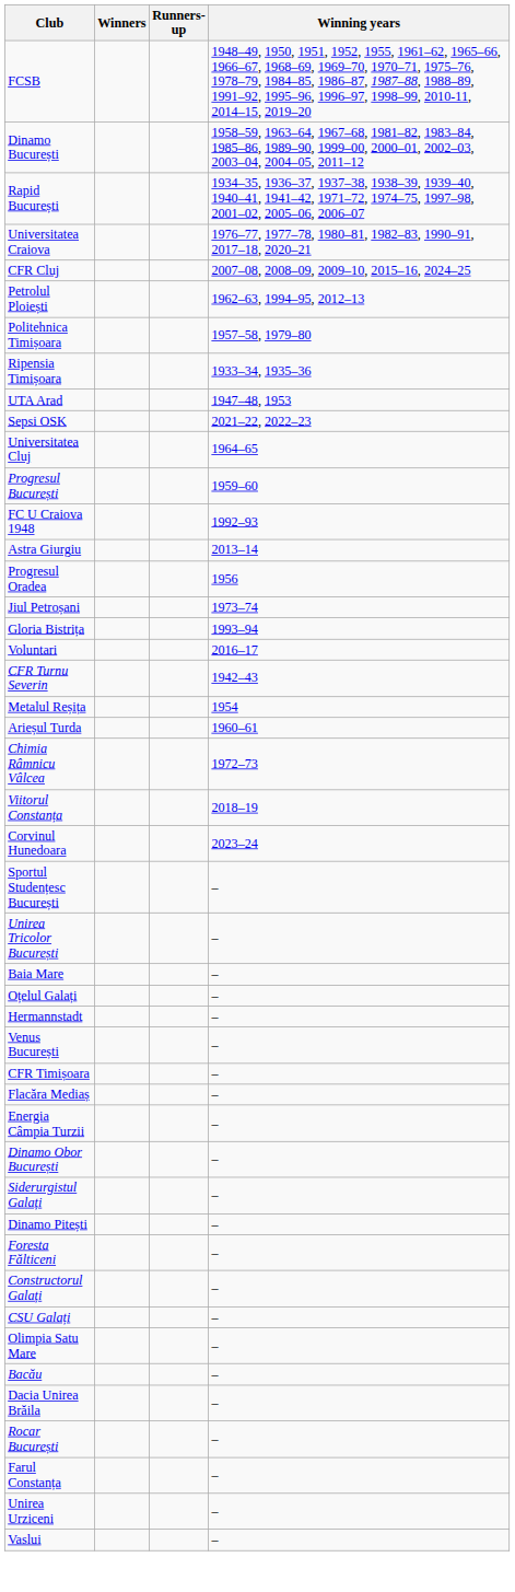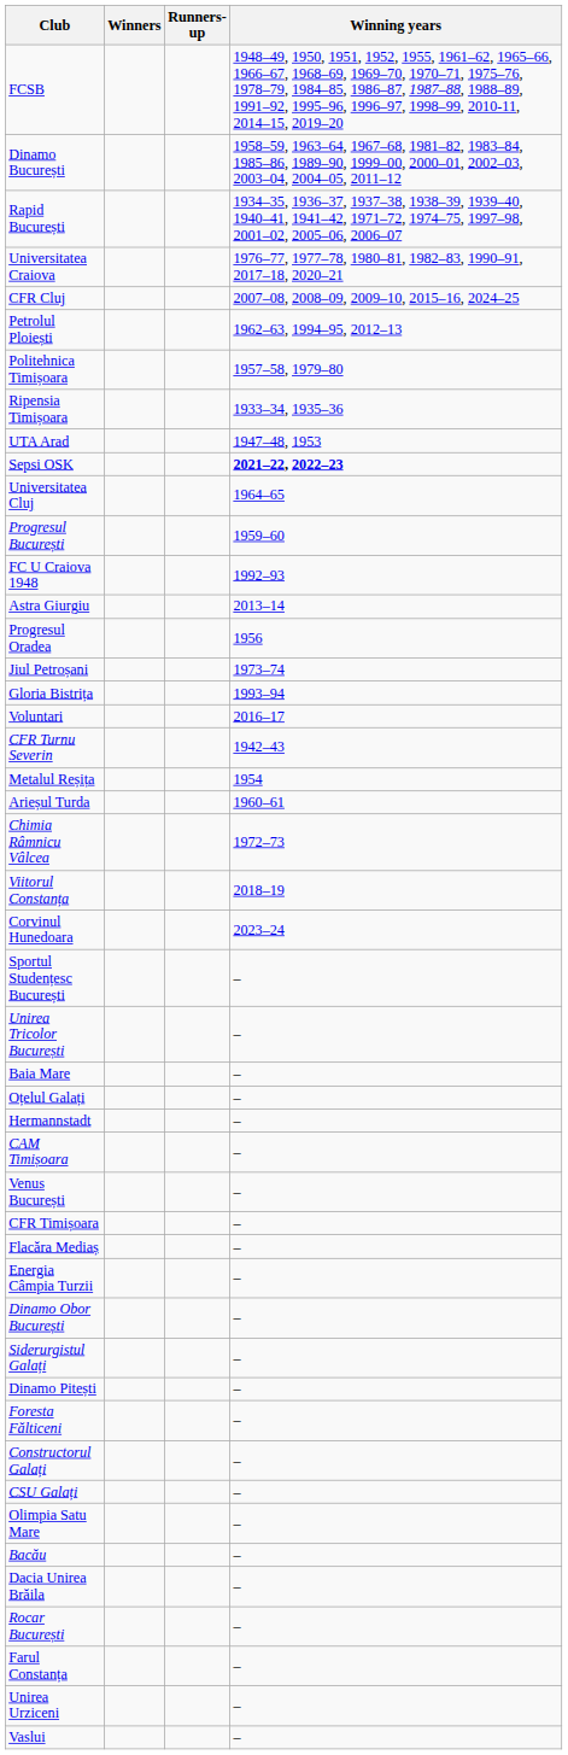Sepsi OSK | Winning years: normal -> bold
+ row: CAM Timișoara | –
